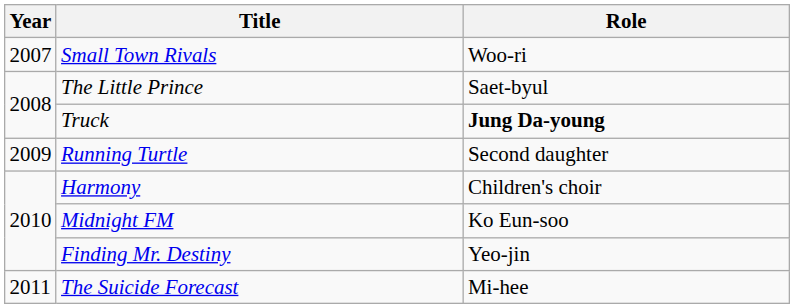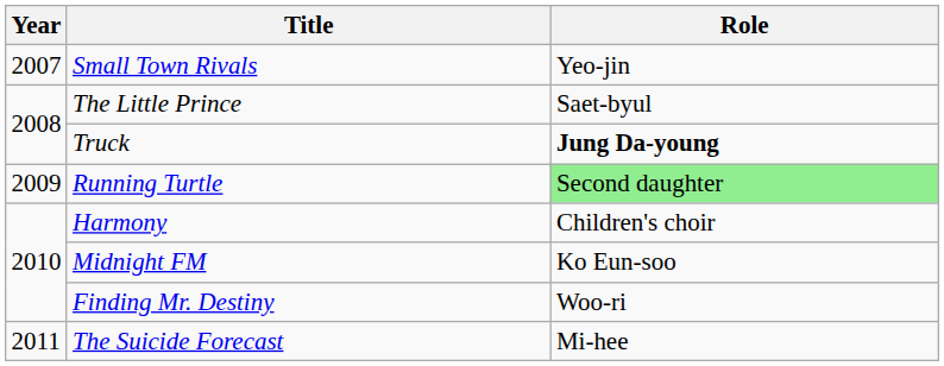Small Town Rivals | Role: Woo-ri -> Yeo-jin
Running Turtle | Role: no background -> lightgreen background
Finding Mr. Destiny | Role: Yeo-jin -> Woo-ri
